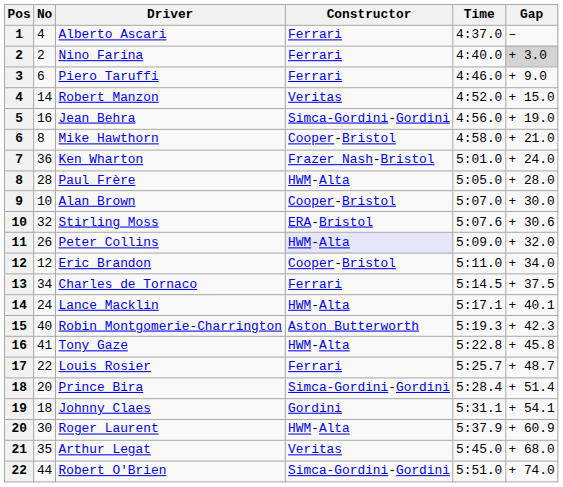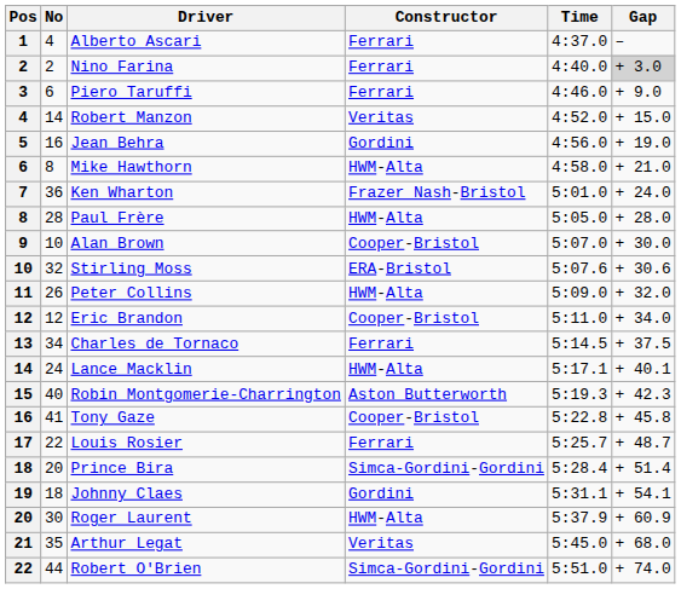Jean Behra | Constructor: Simca-Gordini-Gordini -> Gordini
Mike Hawthorn | Constructor: Cooper-Bristol -> HWM-Alta
Peter Collins | Constructor: lavender background -> no background
Tony Gaze | Constructor: HWM-Alta -> Cooper-Bristol
